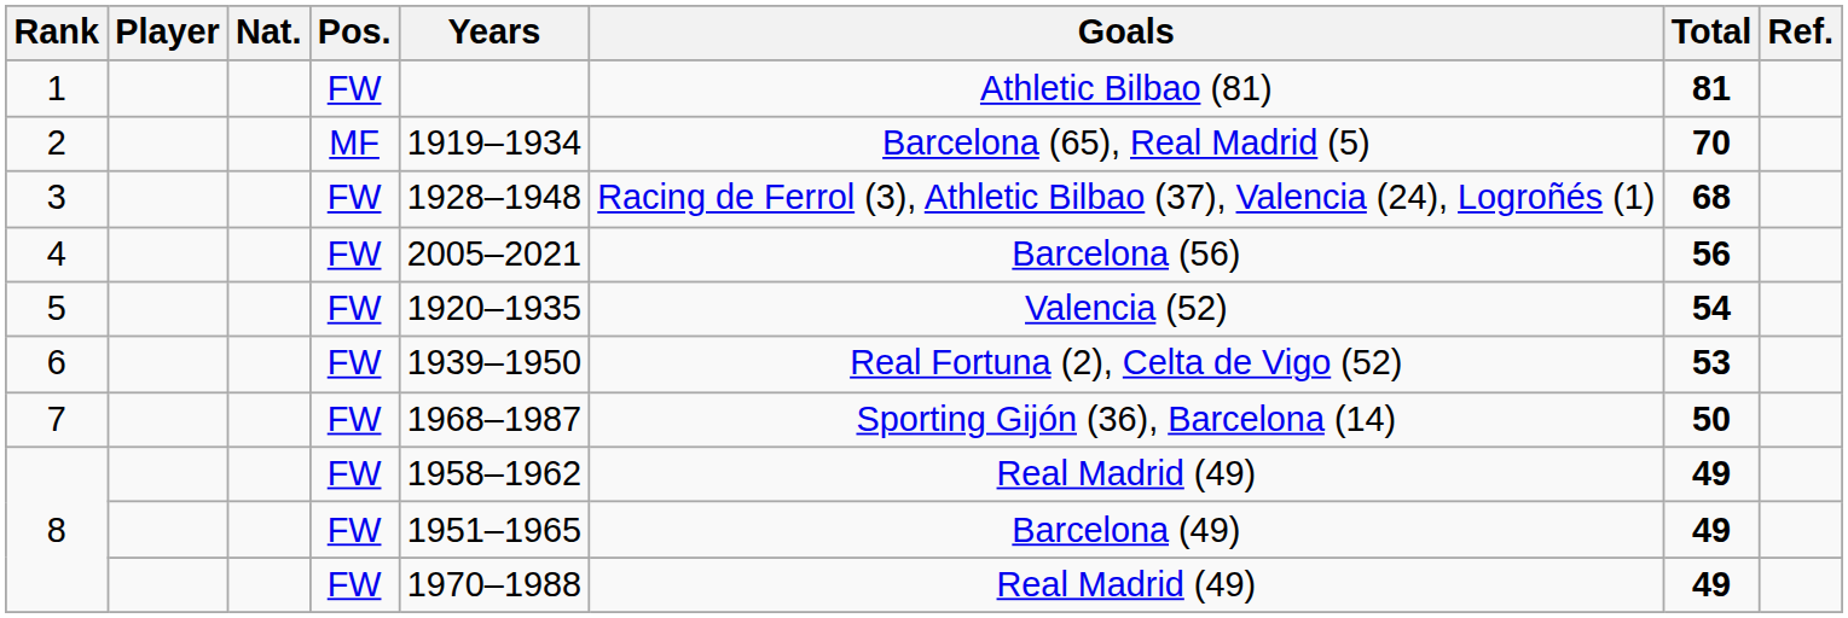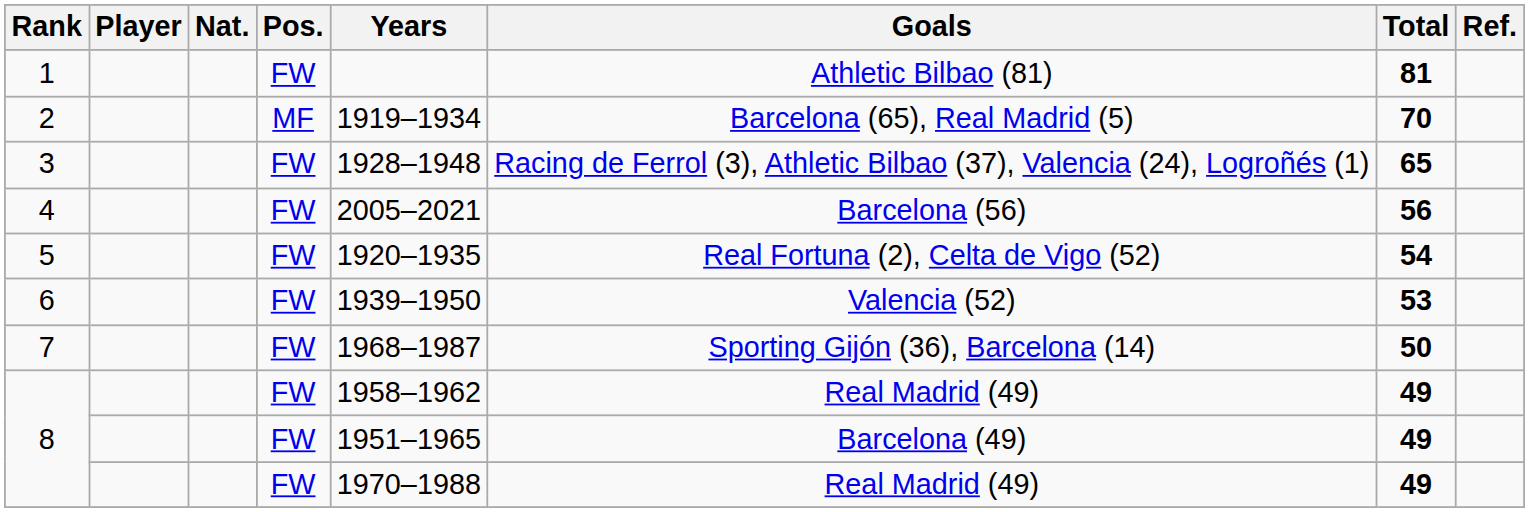3 | Total: 68 -> 65
5 | Goals: Valencia (52) -> Real Fortuna (2), Celta de Vigo (52)
6 | Goals: Real Fortuna (2), Celta de Vigo (52) -> Valencia (52)
